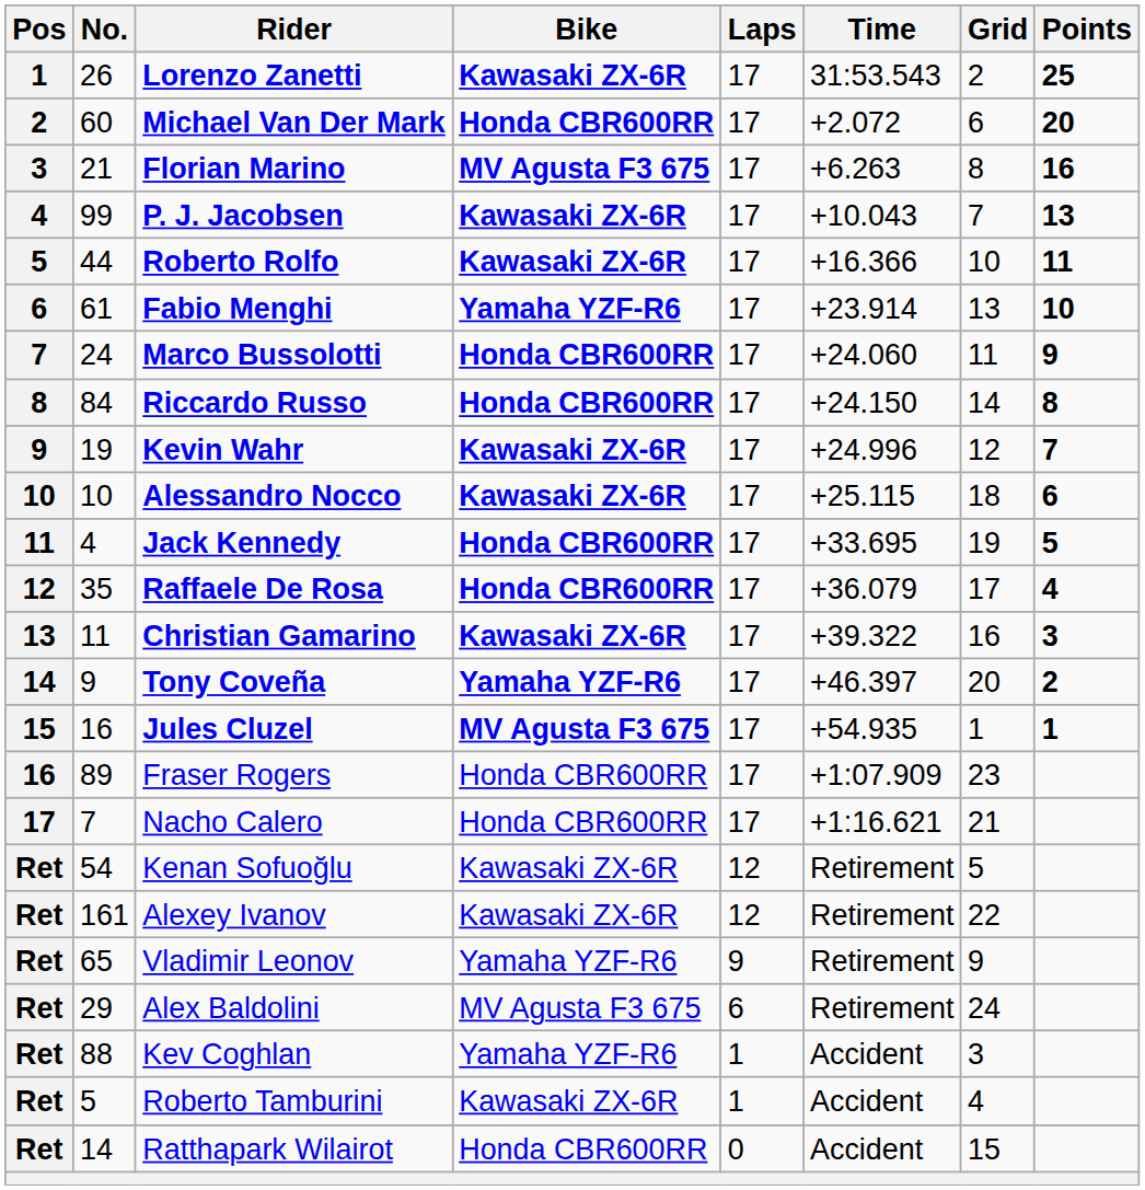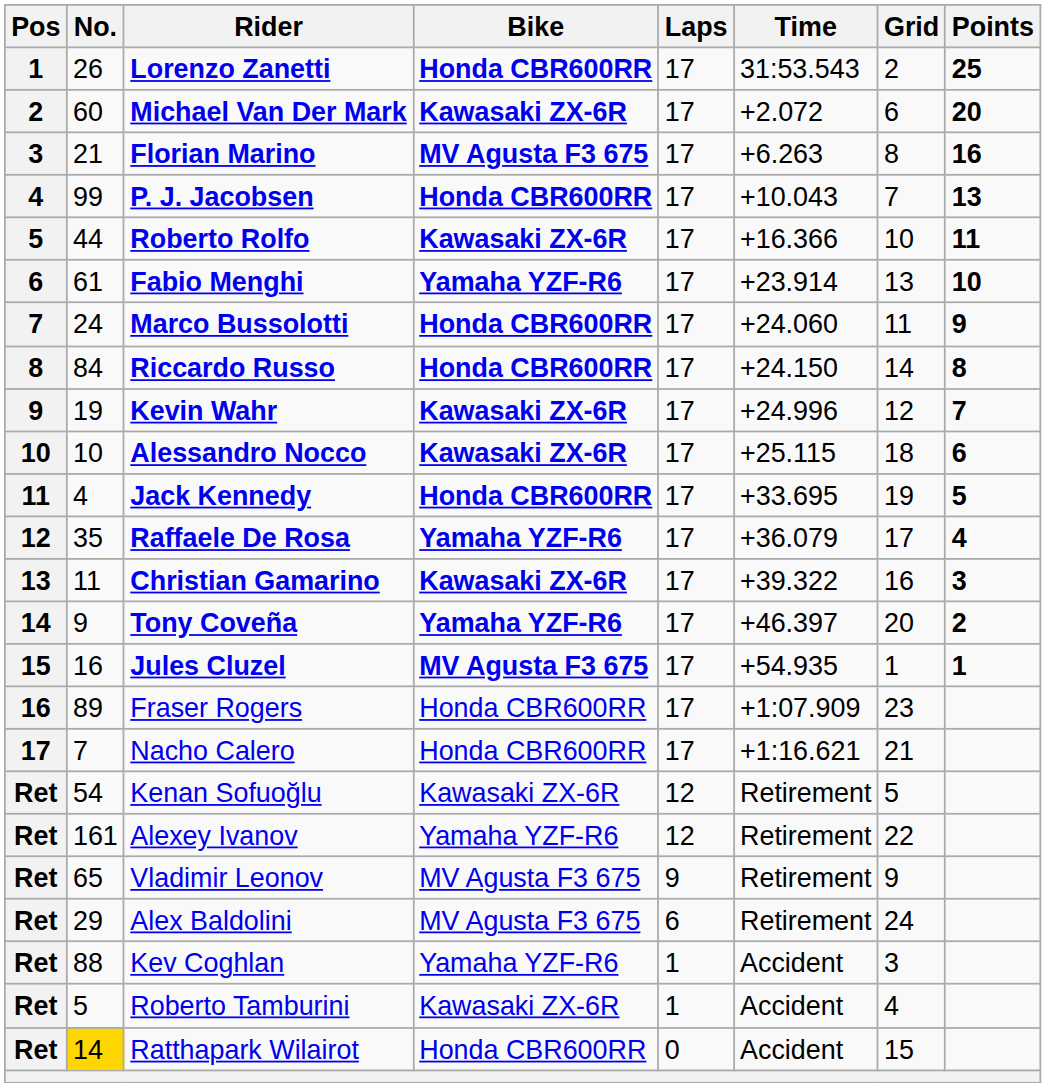Lorenzo Zanetti | Bike: Kawasaki ZX-6R -> Honda CBR600RR
Michael Van Der Mark | Bike: Honda CBR600RR -> Kawasaki ZX-6R
P. J. Jacobsen | Bike: Kawasaki ZX-6R -> Honda CBR600RR
Raffaele De Rosa | Bike: Honda CBR600RR -> Yamaha YZF-R6
Alexey Ivanov | Bike: Kawasaki ZX-6R -> Yamaha YZF-R6
Vladimir Leonov | Bike: Yamaha YZF-R6 -> MV Agusta F3 675
Ratthapark Wilairot | No.: no background -> gold background
